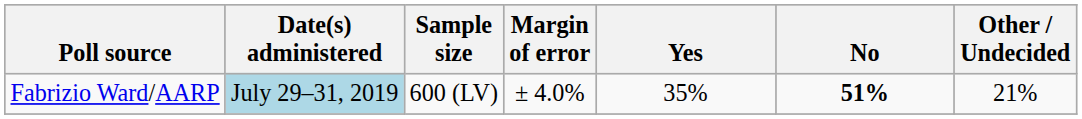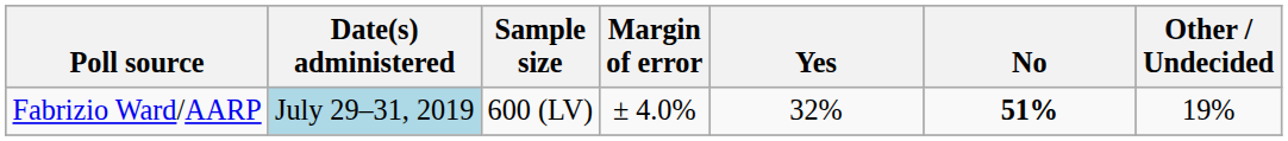Fabrizio Ward/AARP | Yes: 35% -> 32%
Fabrizio Ward/AARP | Other / Undecided: 21% -> 19%
